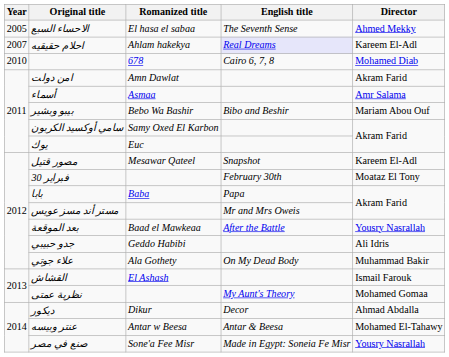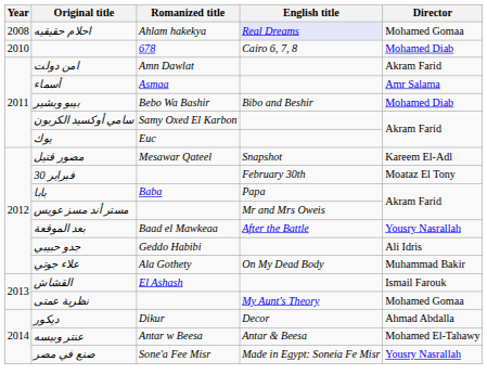- row: 2005 | الاحساء السبع | El hasa el sabaa | The Seventh Sense | Ahmed Mekky
احلام حقيقيه | Year: 2007 -> 2008
احلام حقيقيه | Director: Kareem El-Adl -> Mohamed Gomaa
بيبو وبشير | Director: Mariam Abou Ouf -> Mohamed Diab
